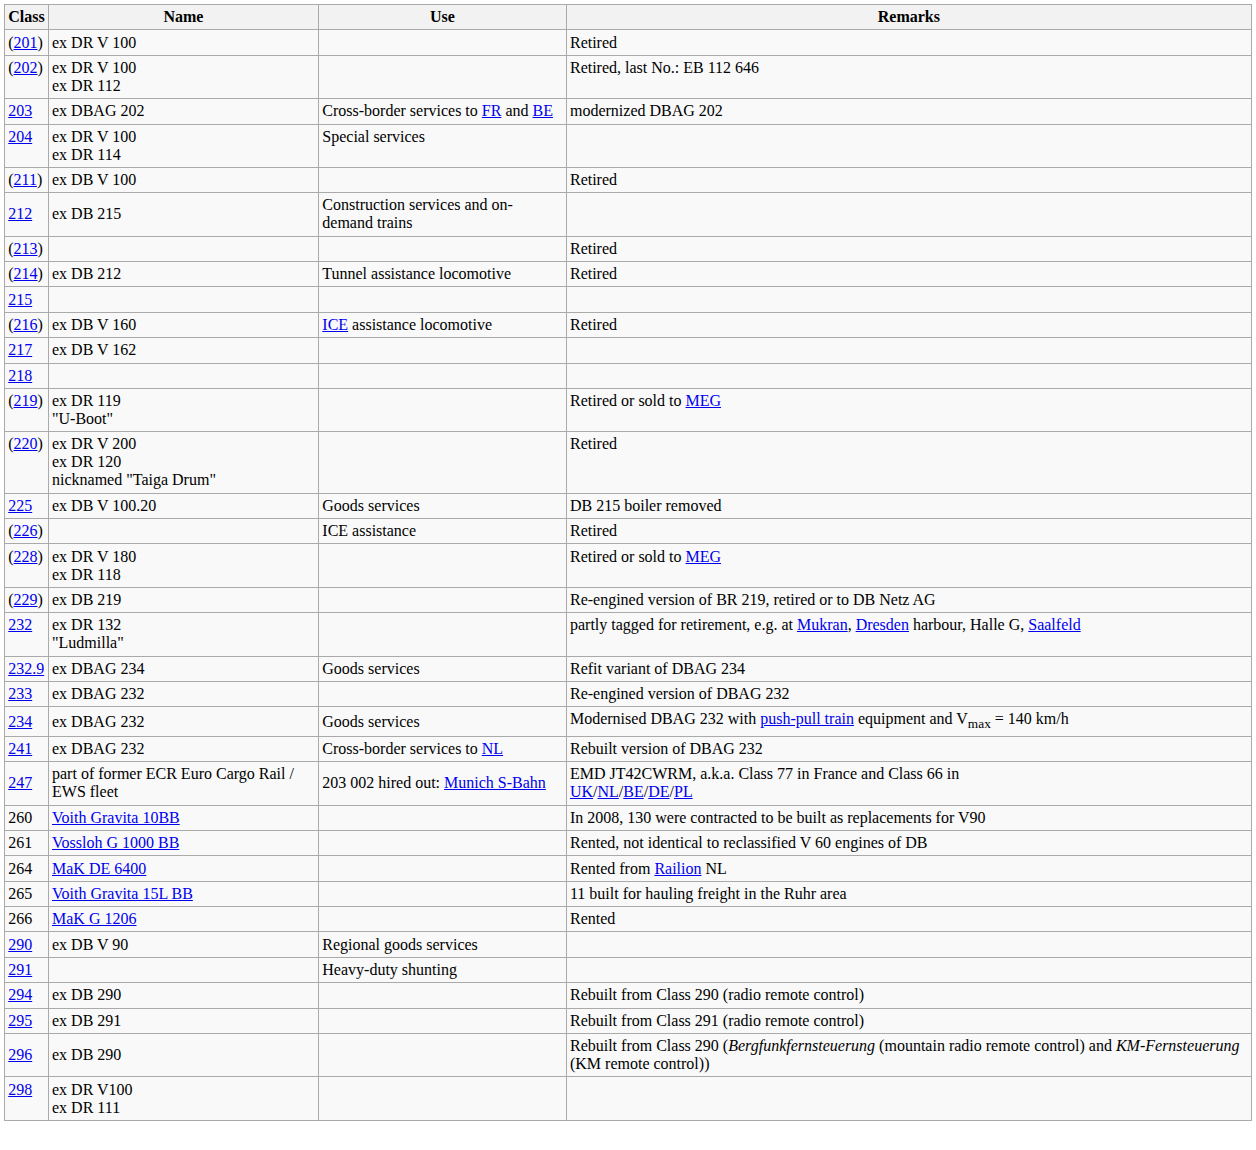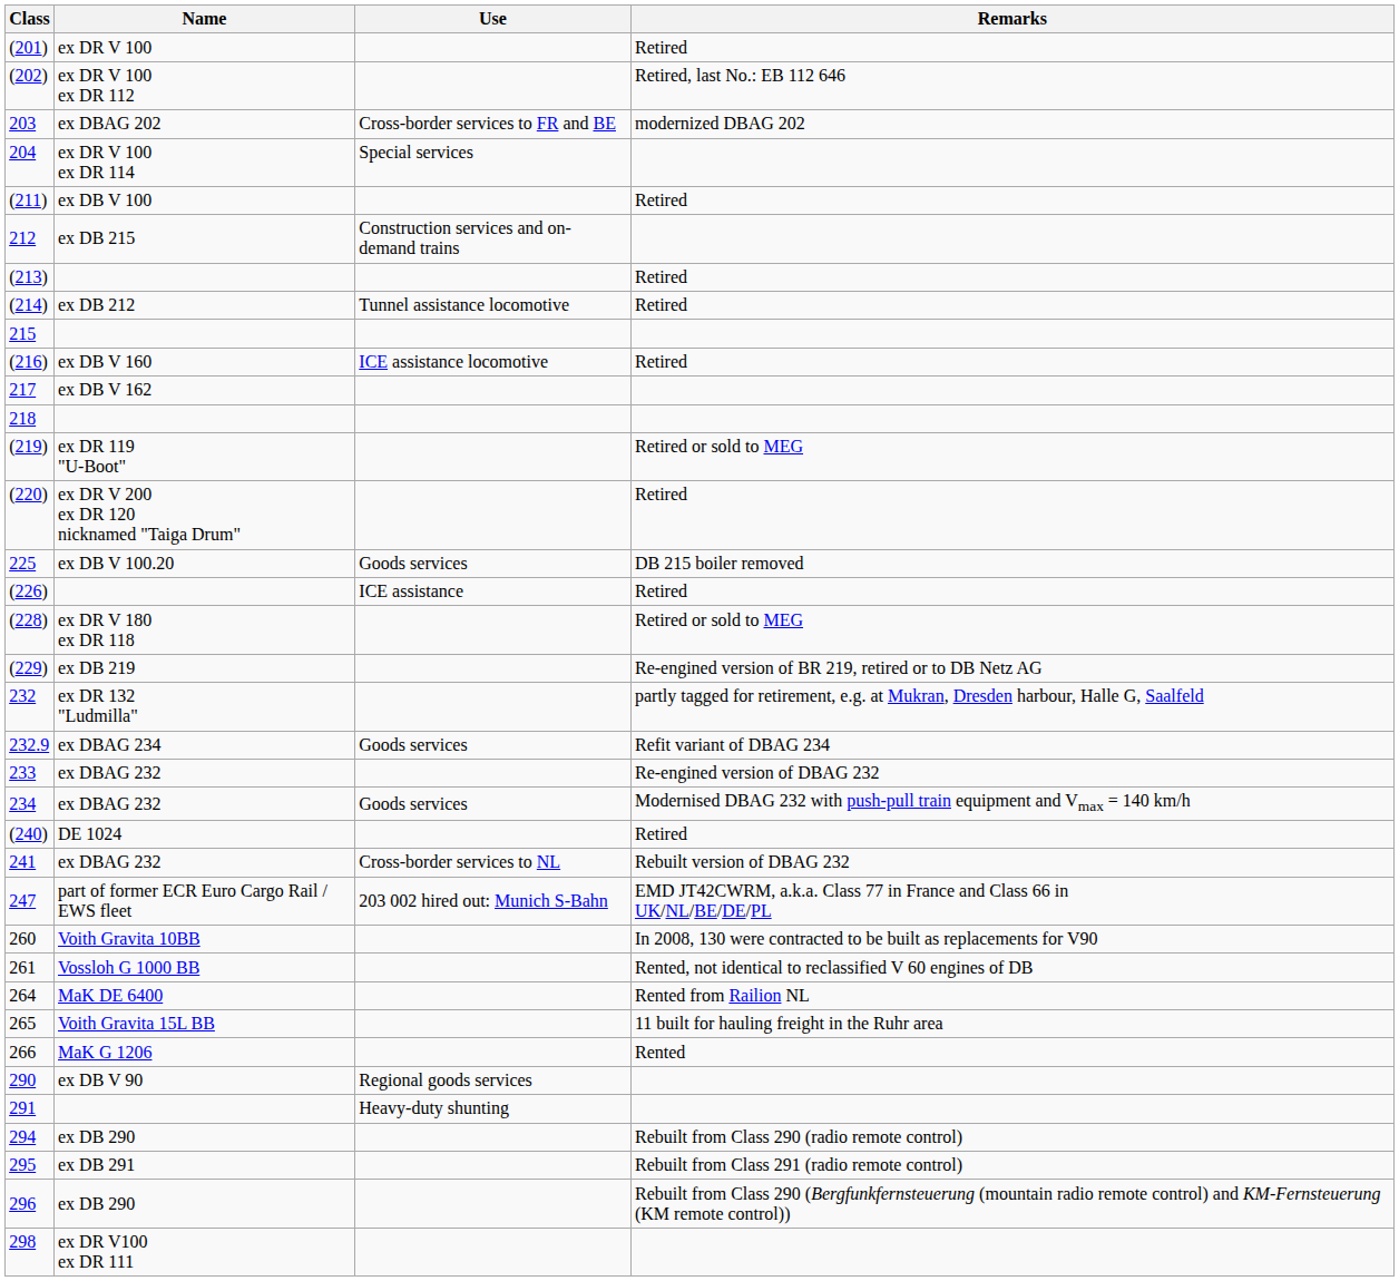+ row: (240) | DE 1024 | Retired
